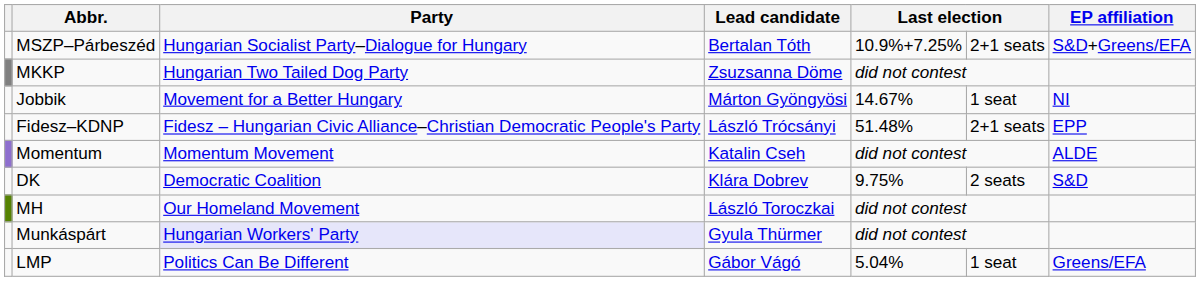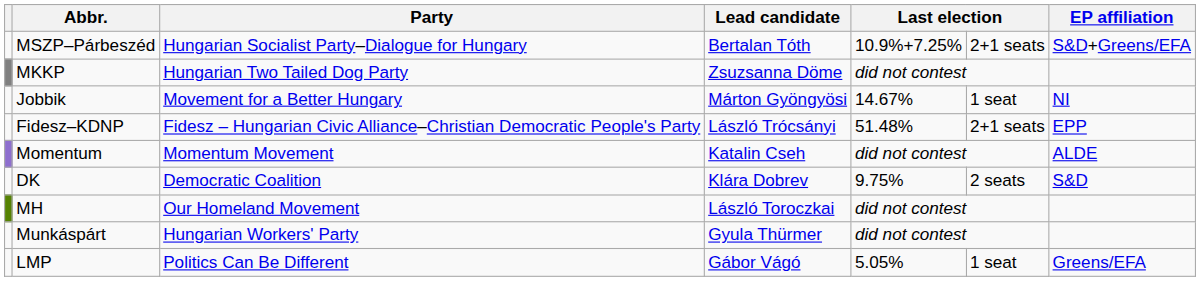Munkáspárt | Party: lavender background -> no background
LMP | column 5: 5.04% -> 5.05%
